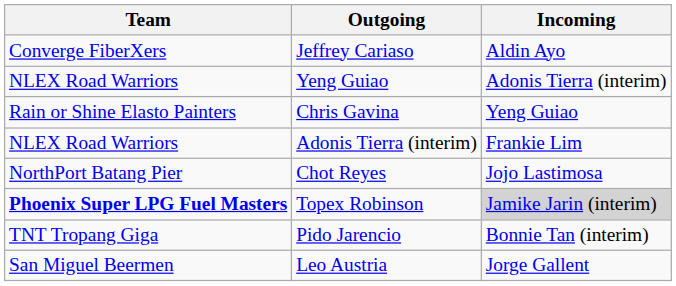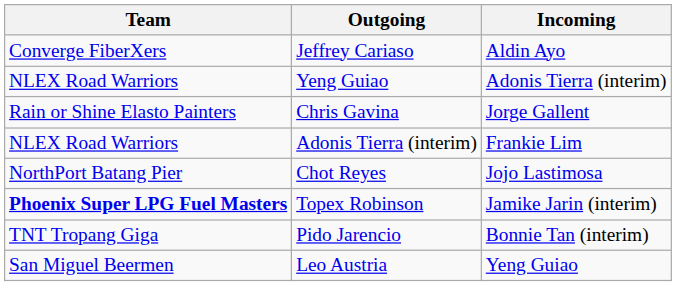Chris Gavina | Incoming: Yeng Guiao -> Jorge Gallent
Topex Robinson | Incoming: lightgrey background -> no background
Leo Austria | Incoming: Jorge Gallent -> Yeng Guiao
